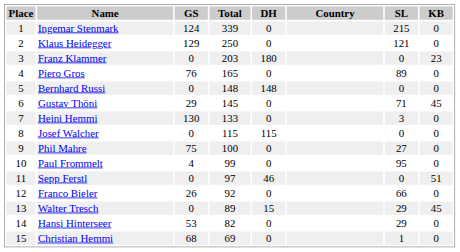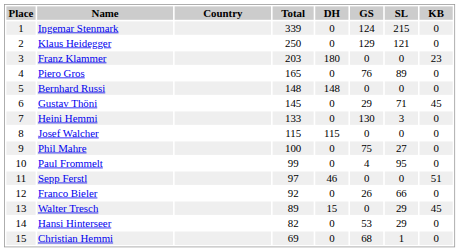columns swapped: Country <-> GS
